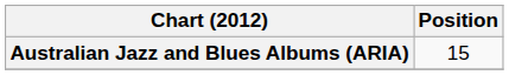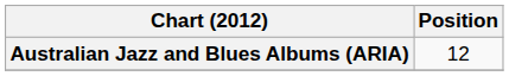Australian Jazz and Blues Albums (ARIA) | Position: 15 -> 12
